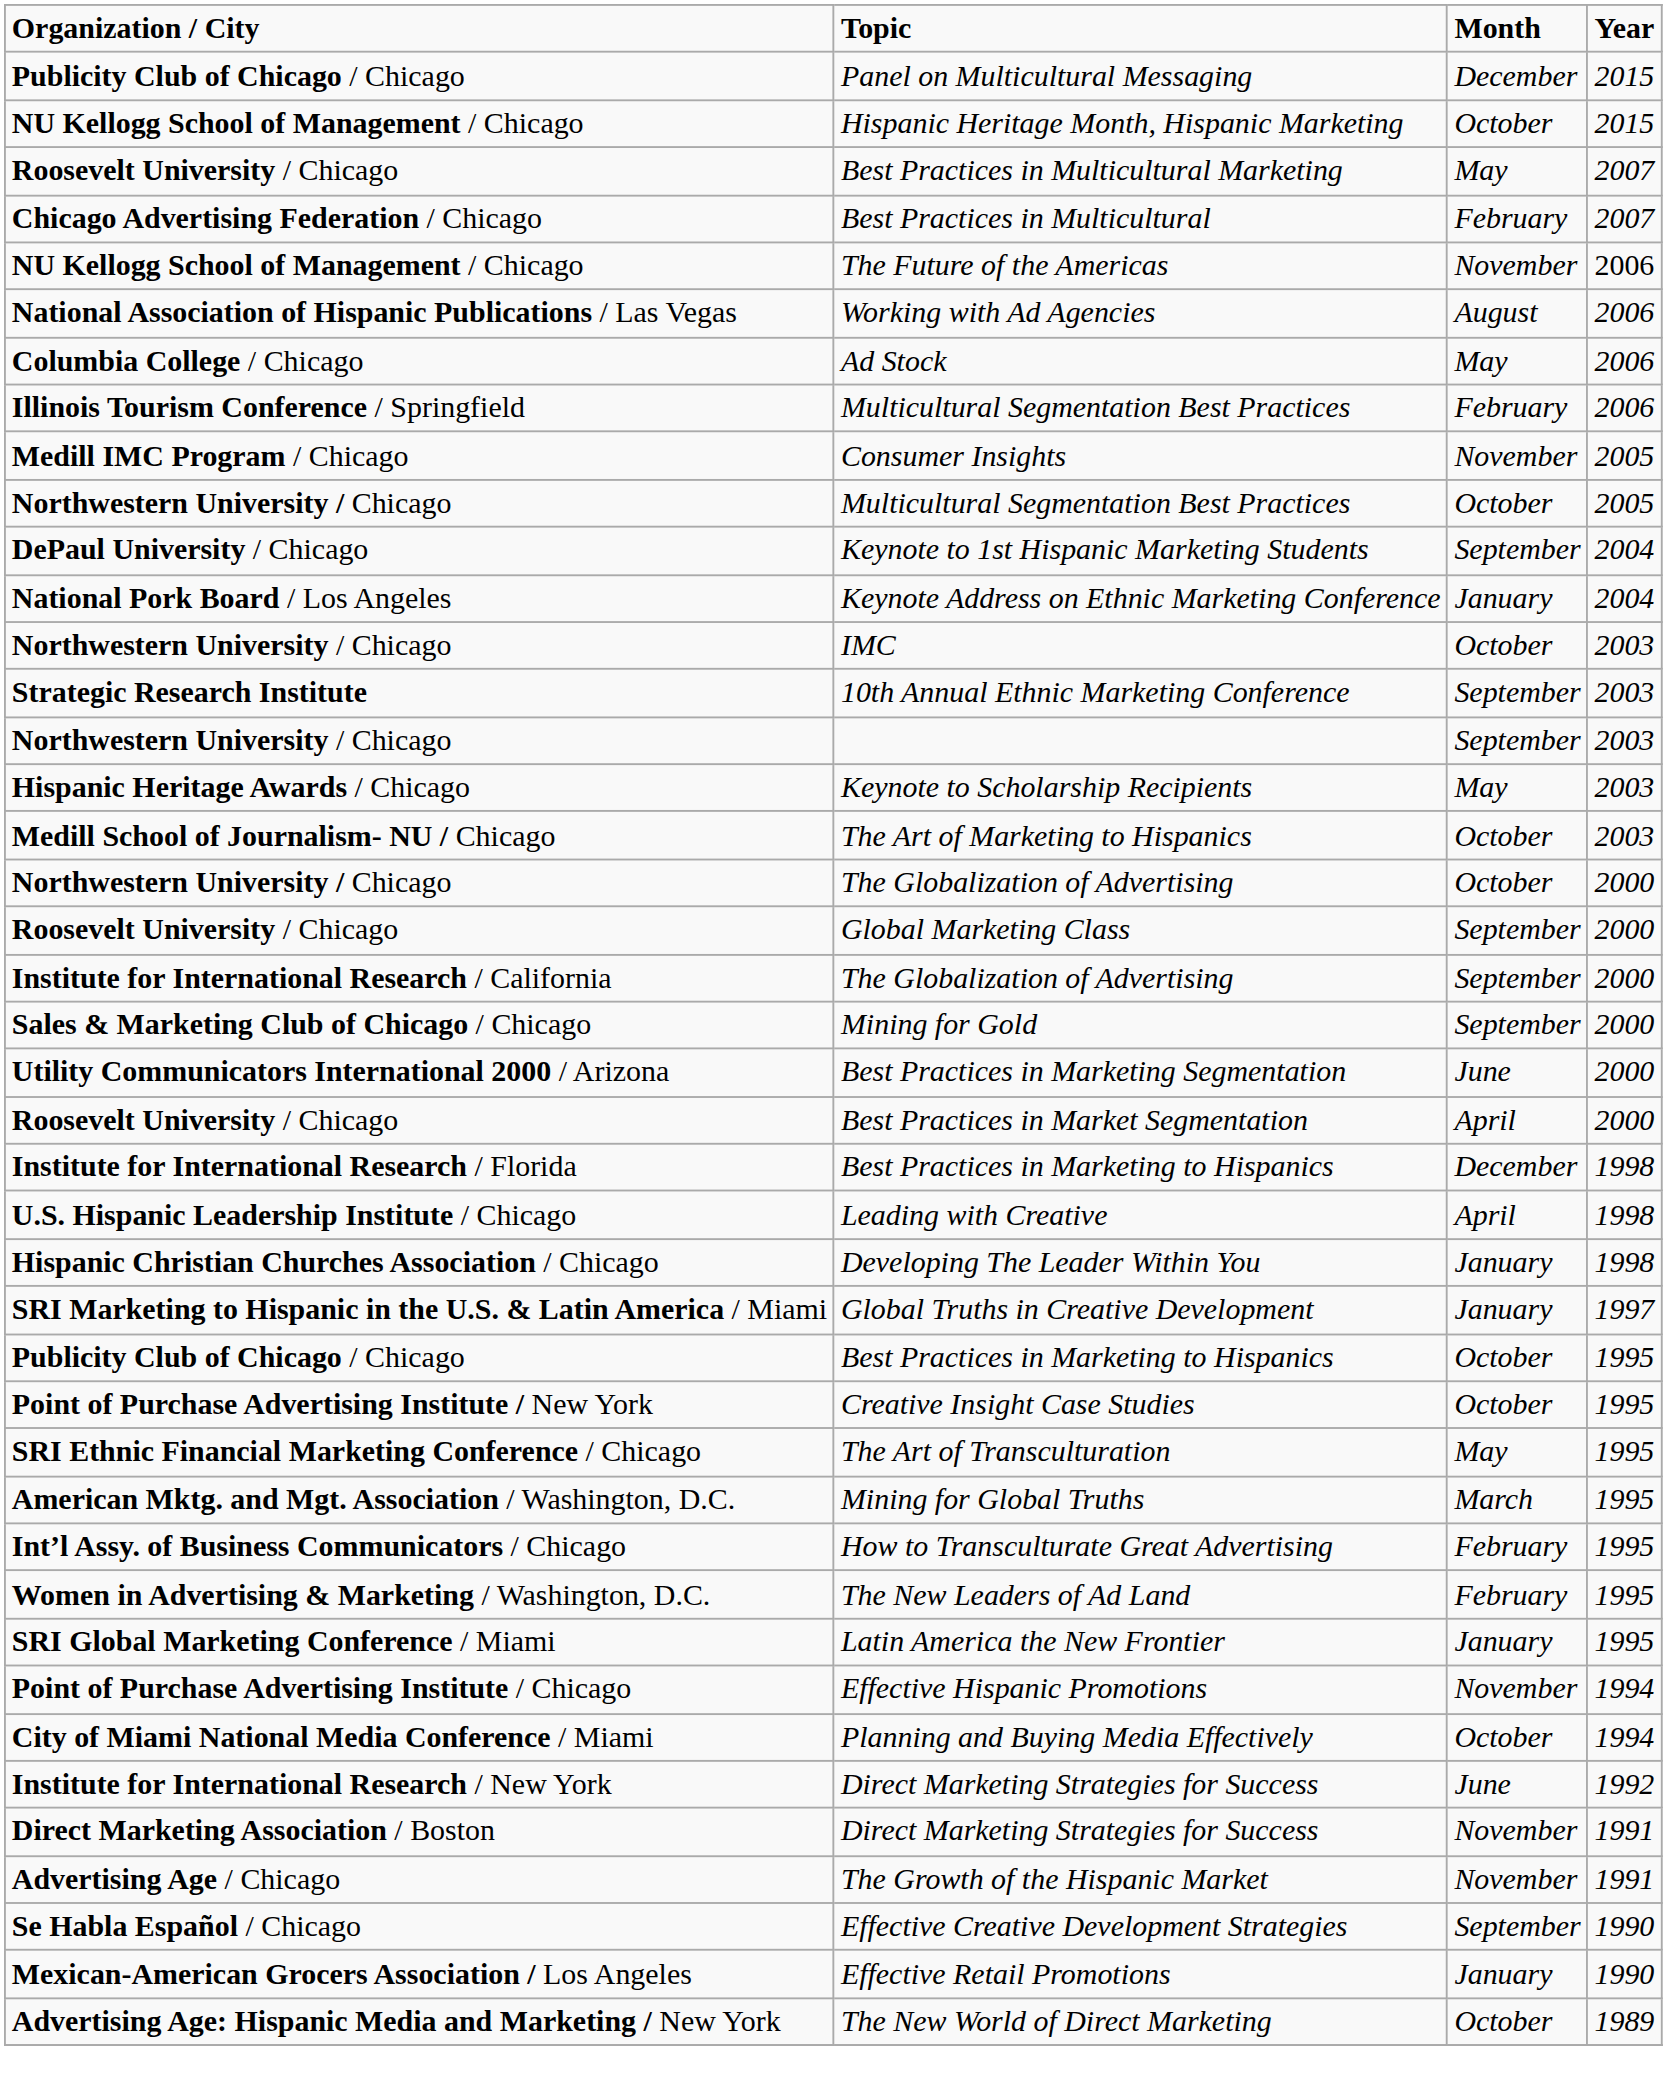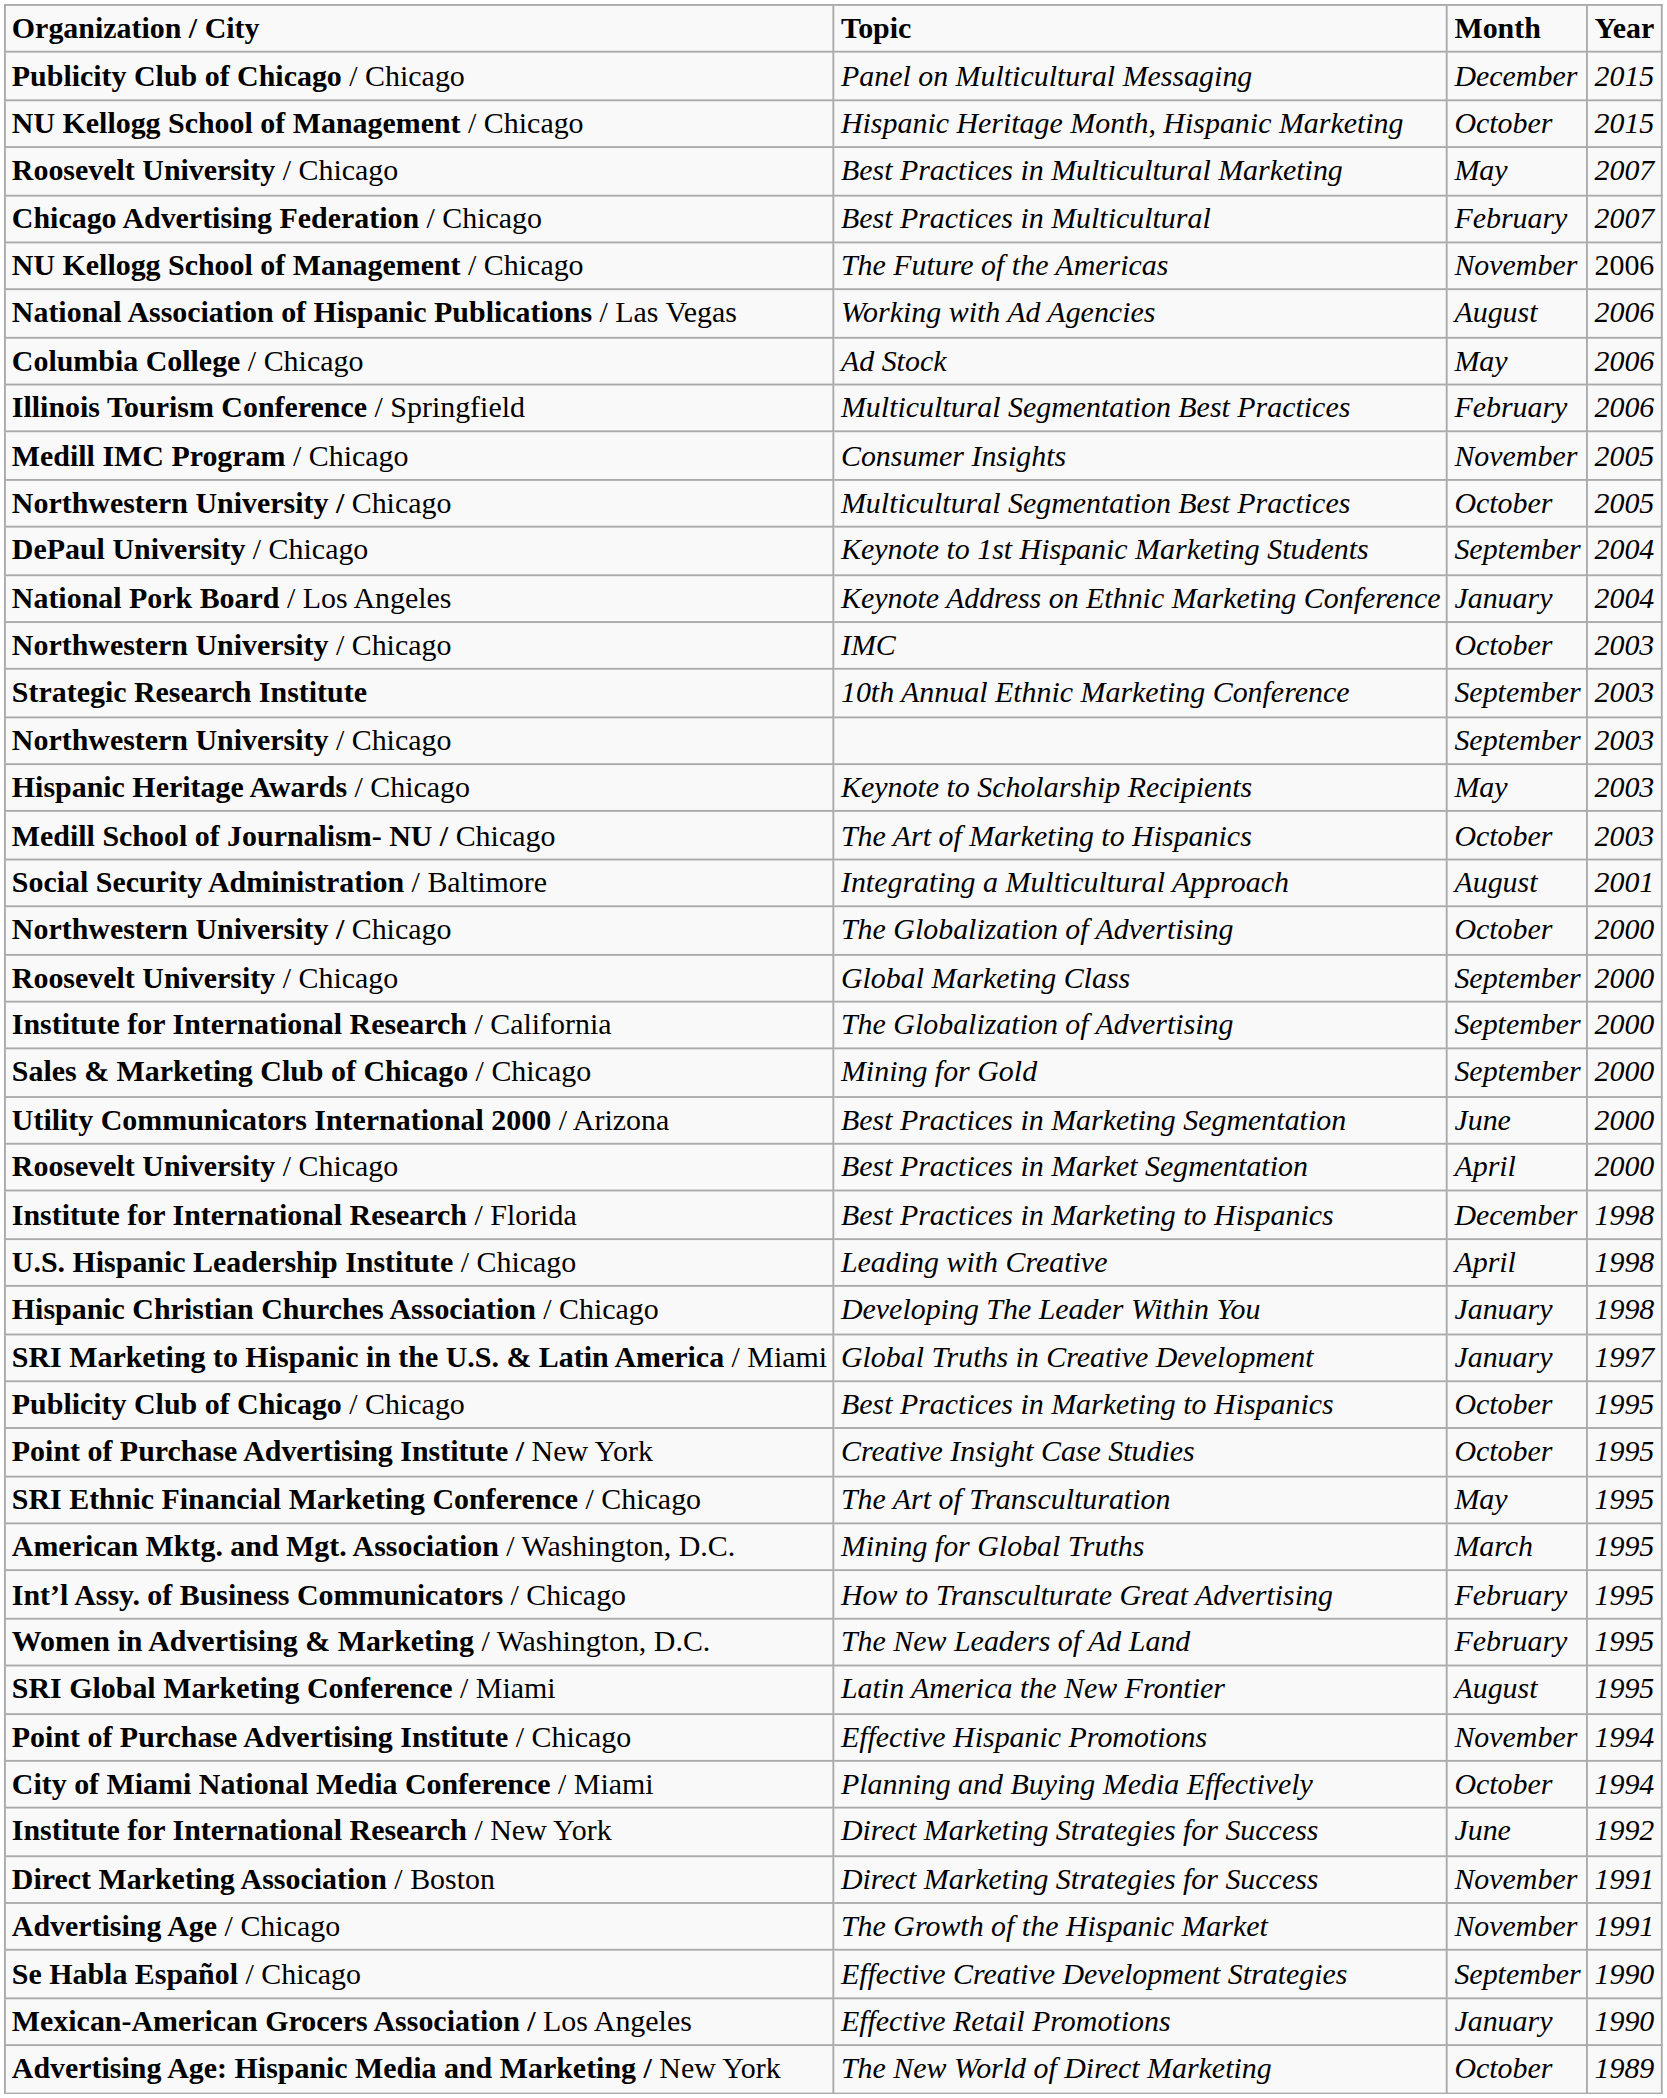+ row: Social Security Administration / Baltimore | Integrating a Multicultural Approach | August | 2001
Latin America the New Frontier | Month: January -> August
